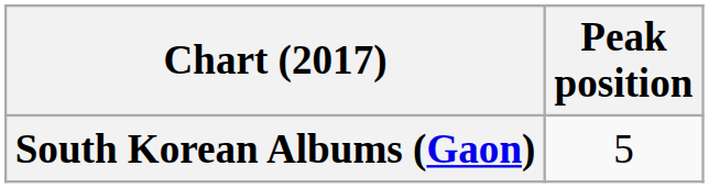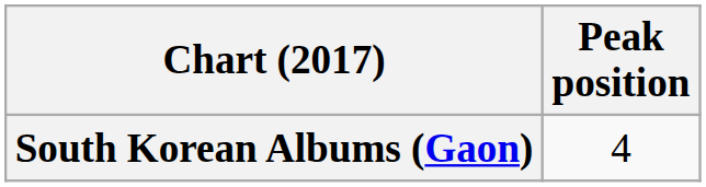South Korean Albums (Gaon) | Peak position: 5 -> 4
